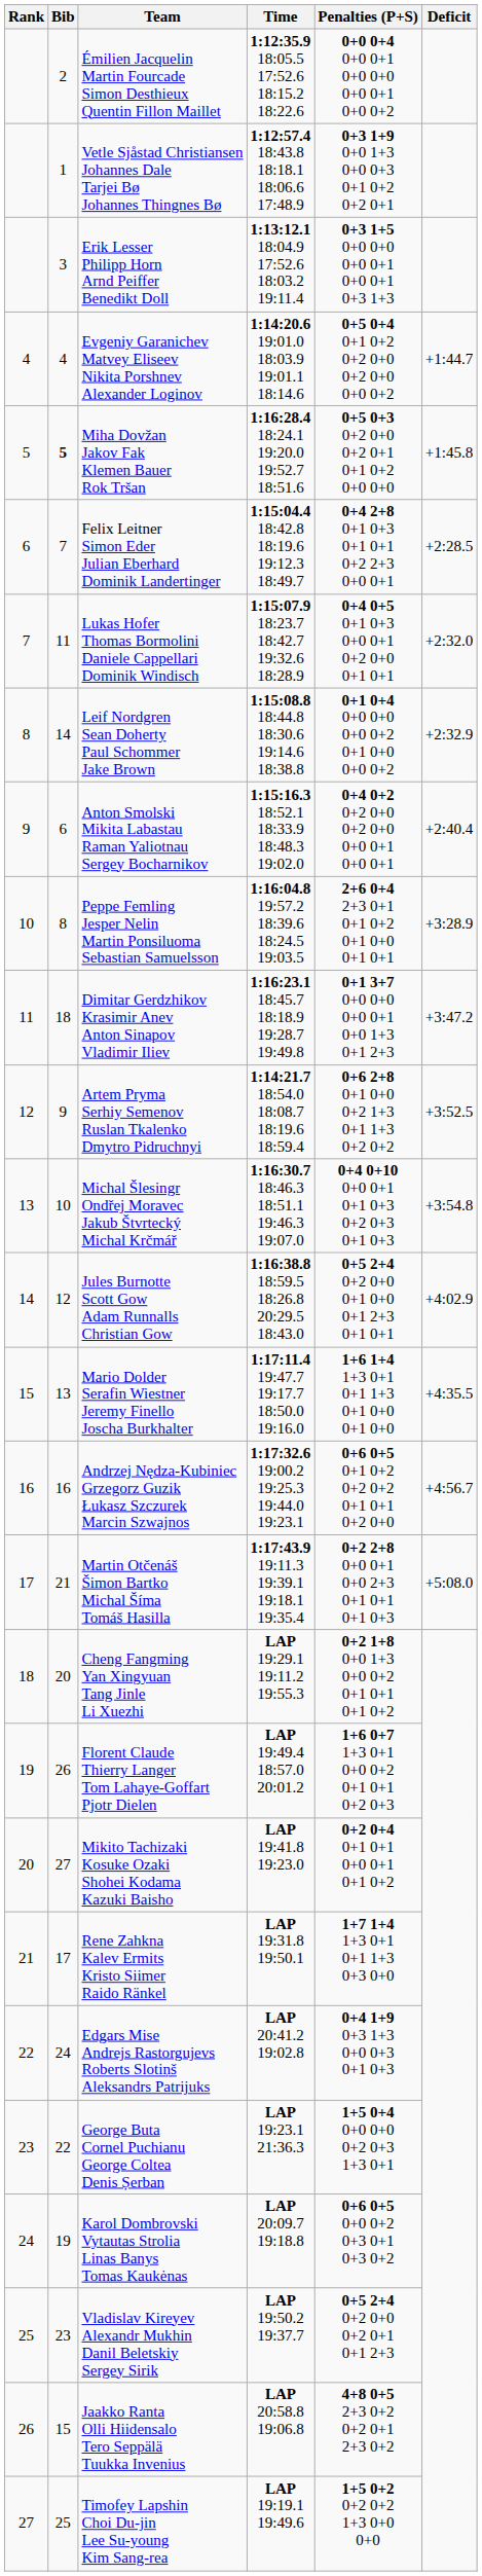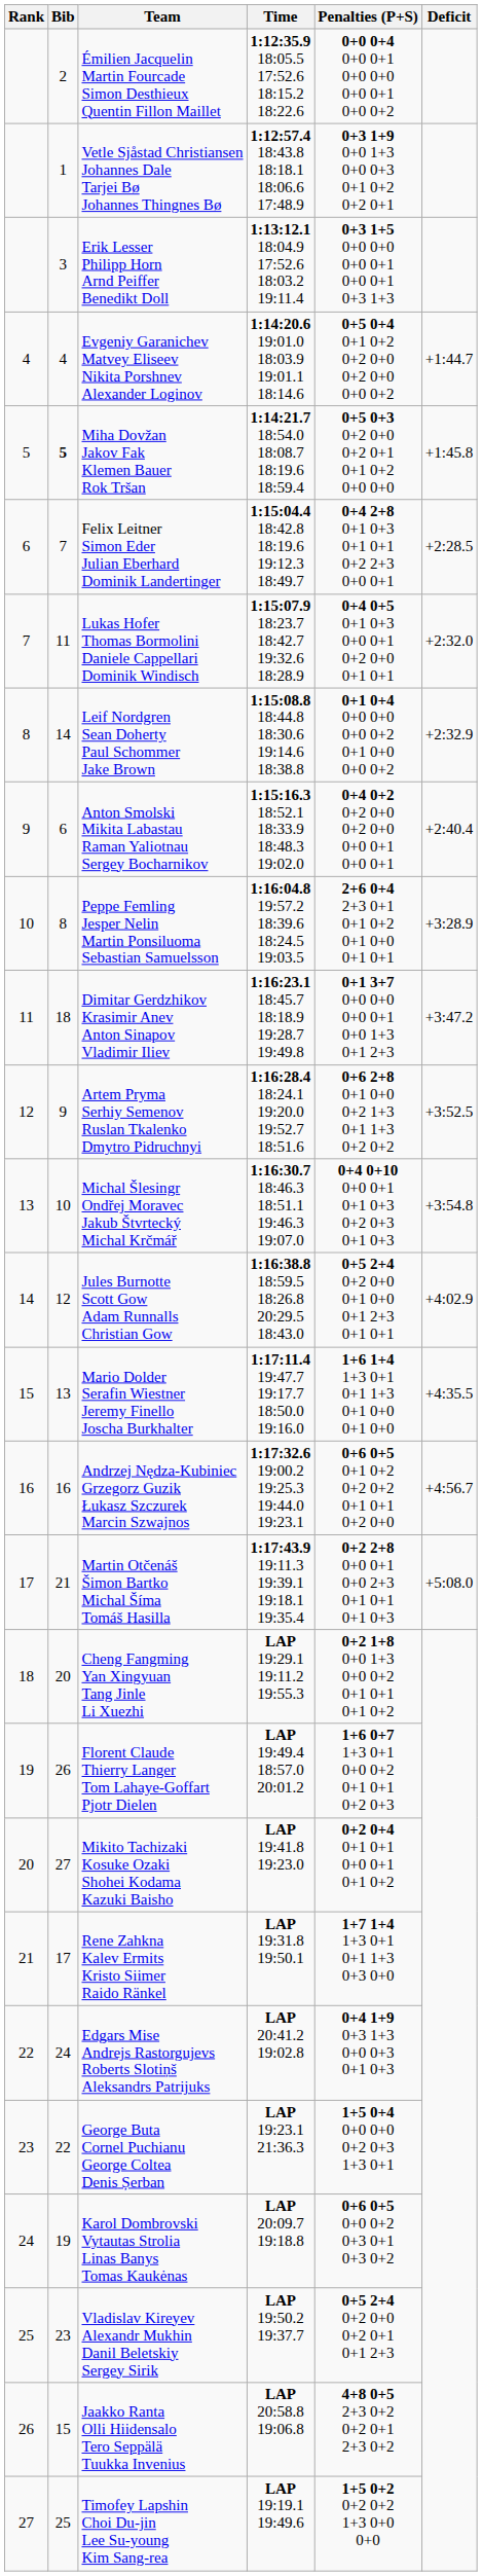Miha Dovžan Jakov Fak Klemen Bauer Rok Tršan | Time: 1:16:28.4 18:24.1 19:20.0 19:52.7 18:51.6 -> 1:14:21.7 18:54.0 18:08.7 18:19.6 18:59.4
Artem Pryma Serhiy Semenov Ruslan Tkalenko Dmytro Pidruchnyi | Time: 1:14:21.7 18:54.0 18:08.7 18:19.6 18:59.4 -> 1:16:28.4 18:24.1 19:20.0 19:52.7 18:51.6
